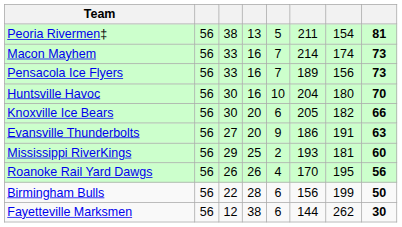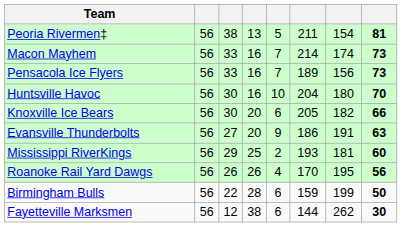Birmingham Bulls | column 6: 156 -> 159
